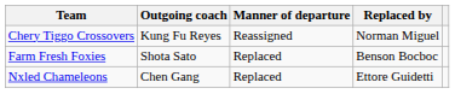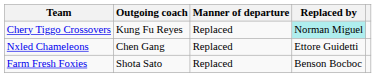Chery Tiggo Crossovers | Manner of departure: Reassigned -> Replaced
Chery Tiggo Crossovers | Replaced by: no background -> paleturquoise background
rows swapped: Farm Fresh Foxies <-> Nxled Chameleons
